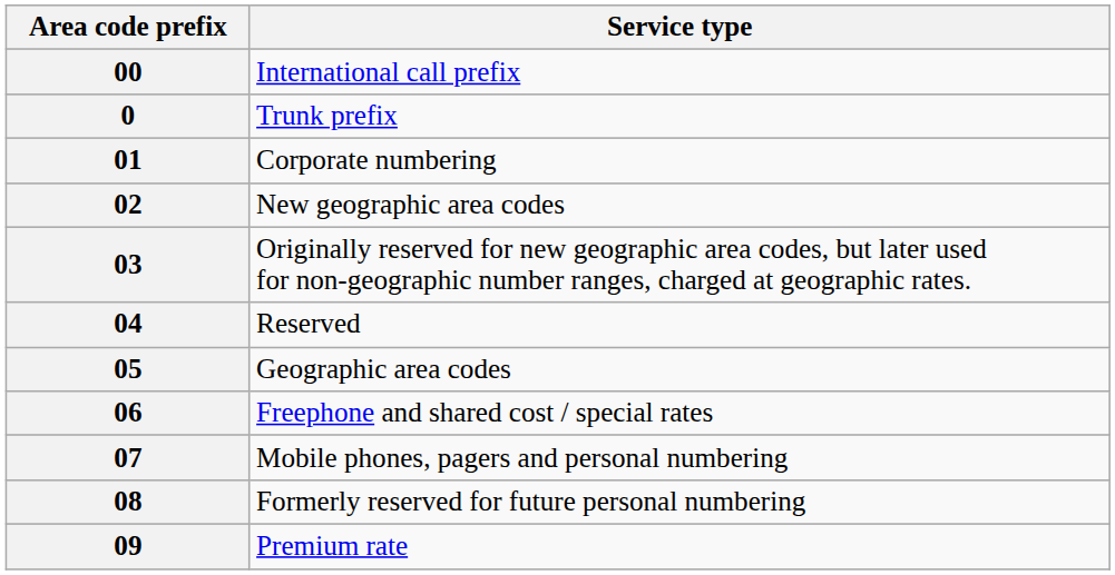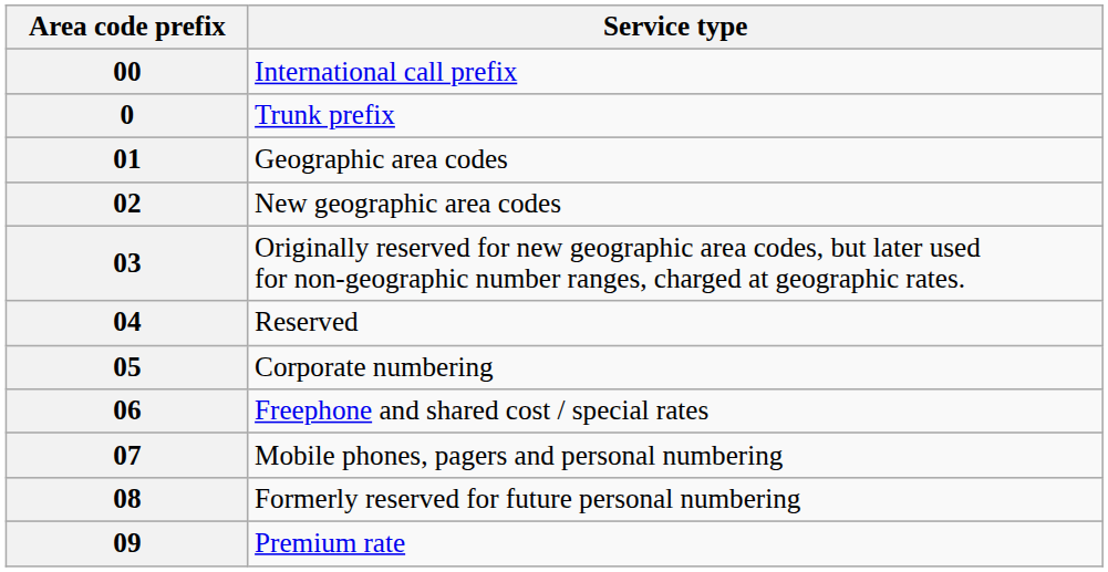01 | Service type: Corporate numbering -> Geographic area codes
05 | Service type: Geographic area codes -> Corporate numbering
